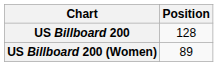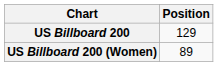US Billboard 200 | Position: 128 -> 129
